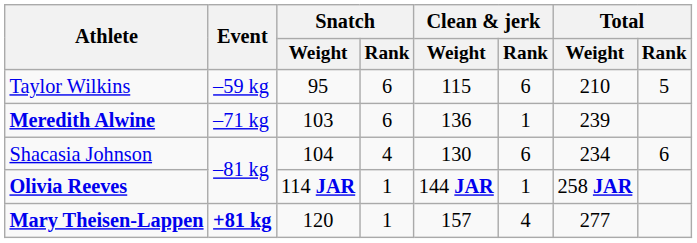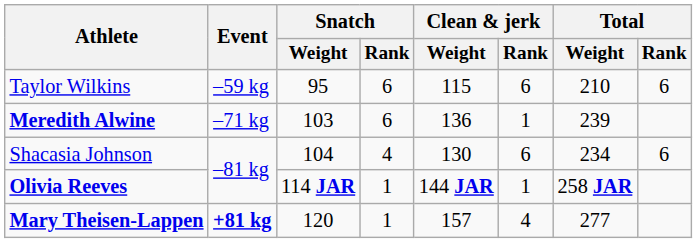Taylor Wilkins | Total / Rank: 5 -> 6
